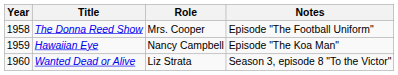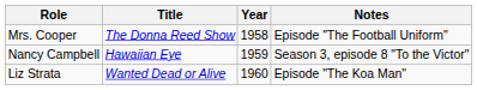columns swapped: Year <-> Role
Hawaiian Eye | Notes: Episode "The Koa Man" -> Season 3, episode 8 "To the Victor"
Wanted Dead or Alive | Notes: Season 3, episode 8 "To the Victor" -> Episode "The Koa Man"
